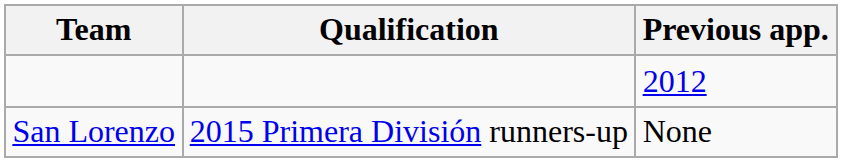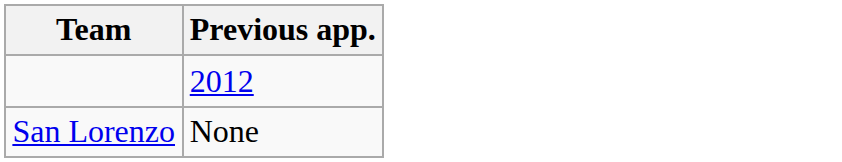- column: Qualification | 2015 Primera División runners-up
